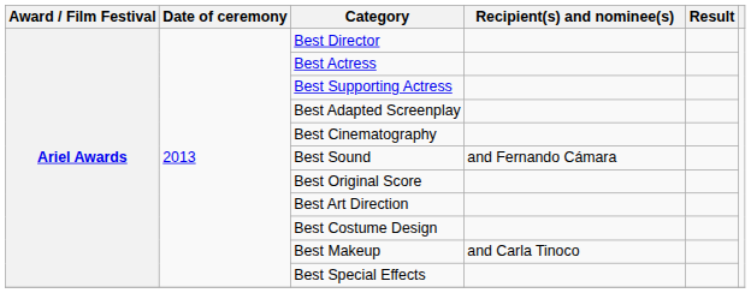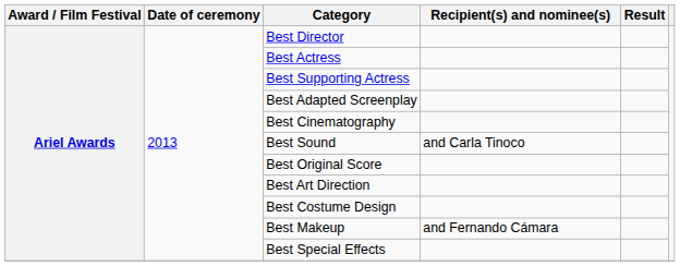Best Sound | Recipient(s) and nominee(s): and Fernando Cámara -> and Carla Tinoco
Best Makeup | Recipient(s) and nominee(s): and Carla Tinoco -> and Fernando Cámara
